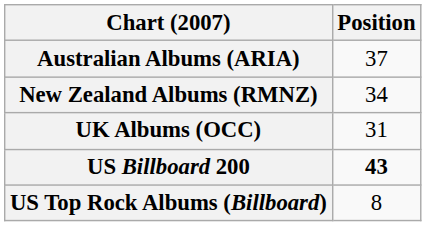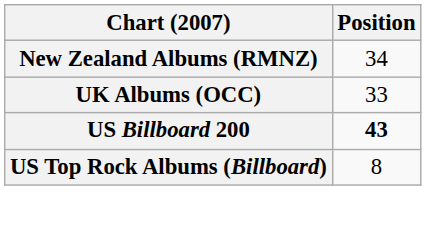- row: Australian Albums (ARIA) | 37
UK Albums (OCC) | Position: 31 -> 33
